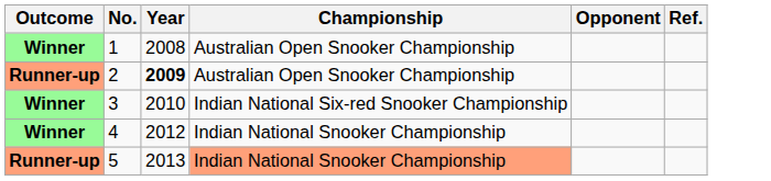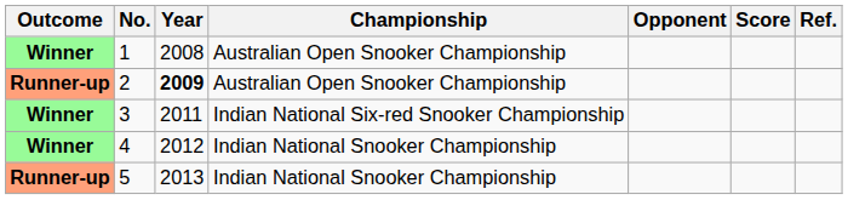+ column: Score
3 | Year: 2010 -> 2011
5 | Championship: lightsalmon background -> no background
